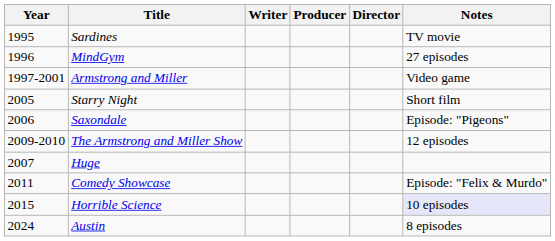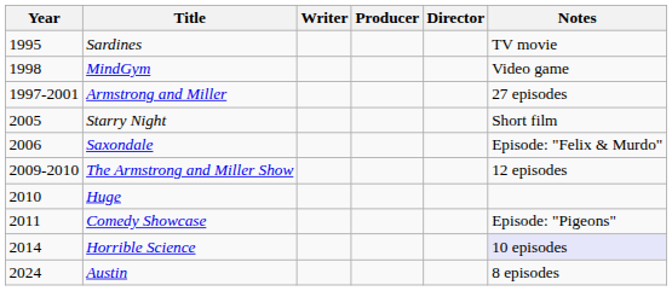MindGym | Year: 1996 -> 1998
MindGym | Notes: 27 episodes -> Video game
Armstrong and Miller | Notes: Video game -> 27 episodes
Saxondale | Notes: Episode: "Pigeons" -> Episode: "Felix & Murdo"
Huge | Year: 2007 -> 2010
Comedy Showcase | Notes: Episode: "Felix & Murdo" -> Episode: "Pigeons"
Horrible Science | Year: 2015 -> 2014
